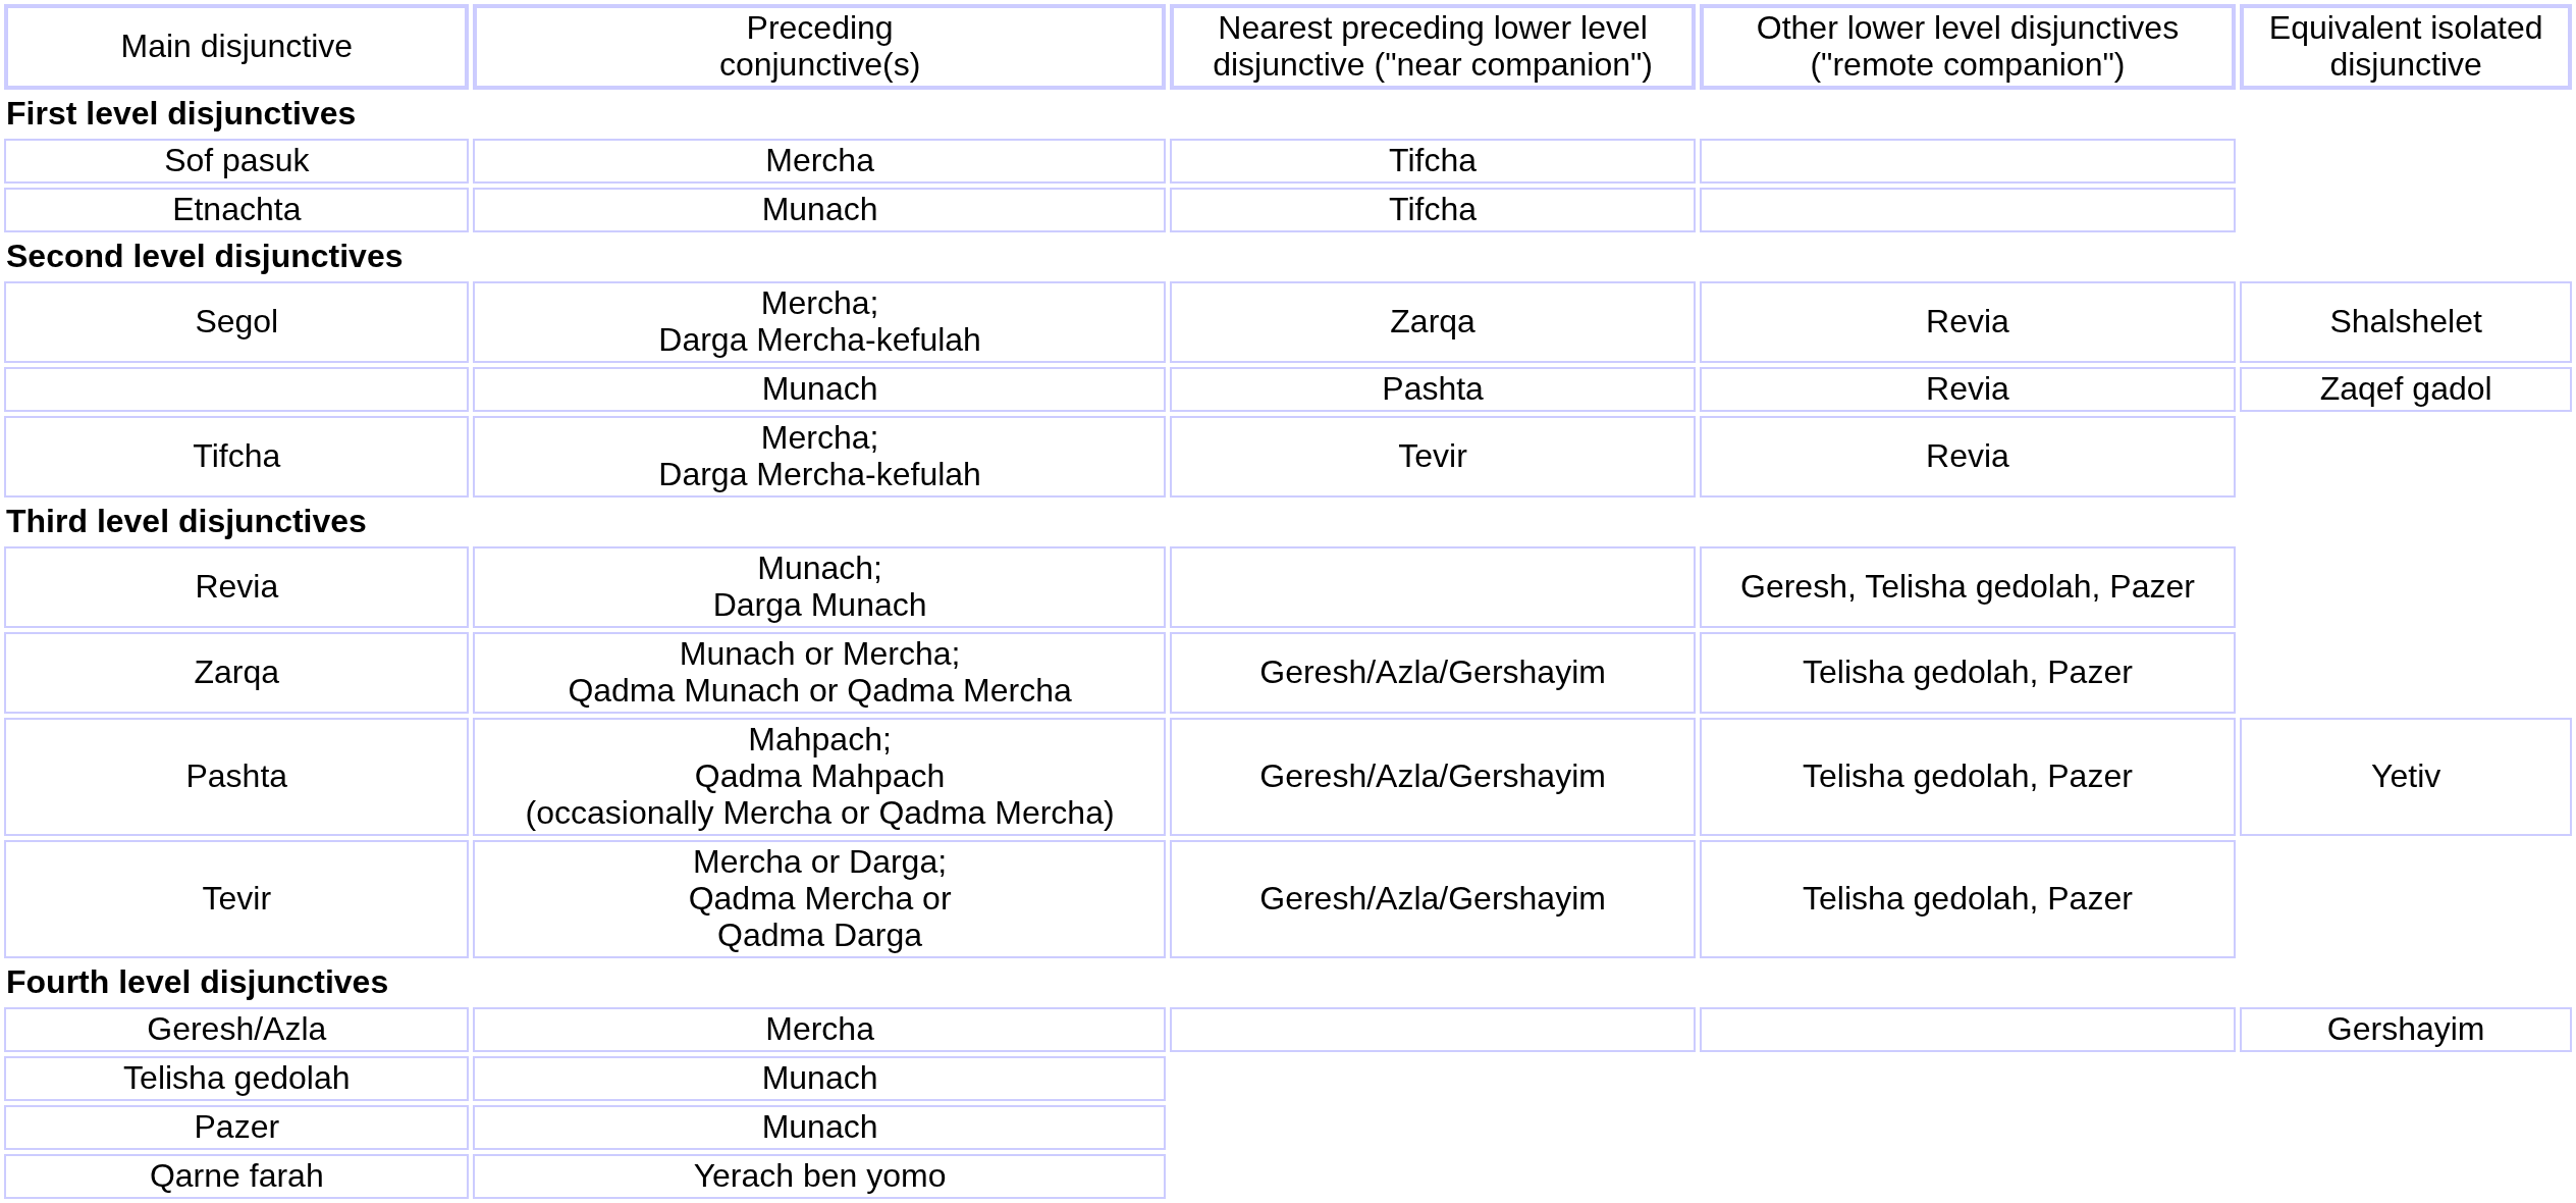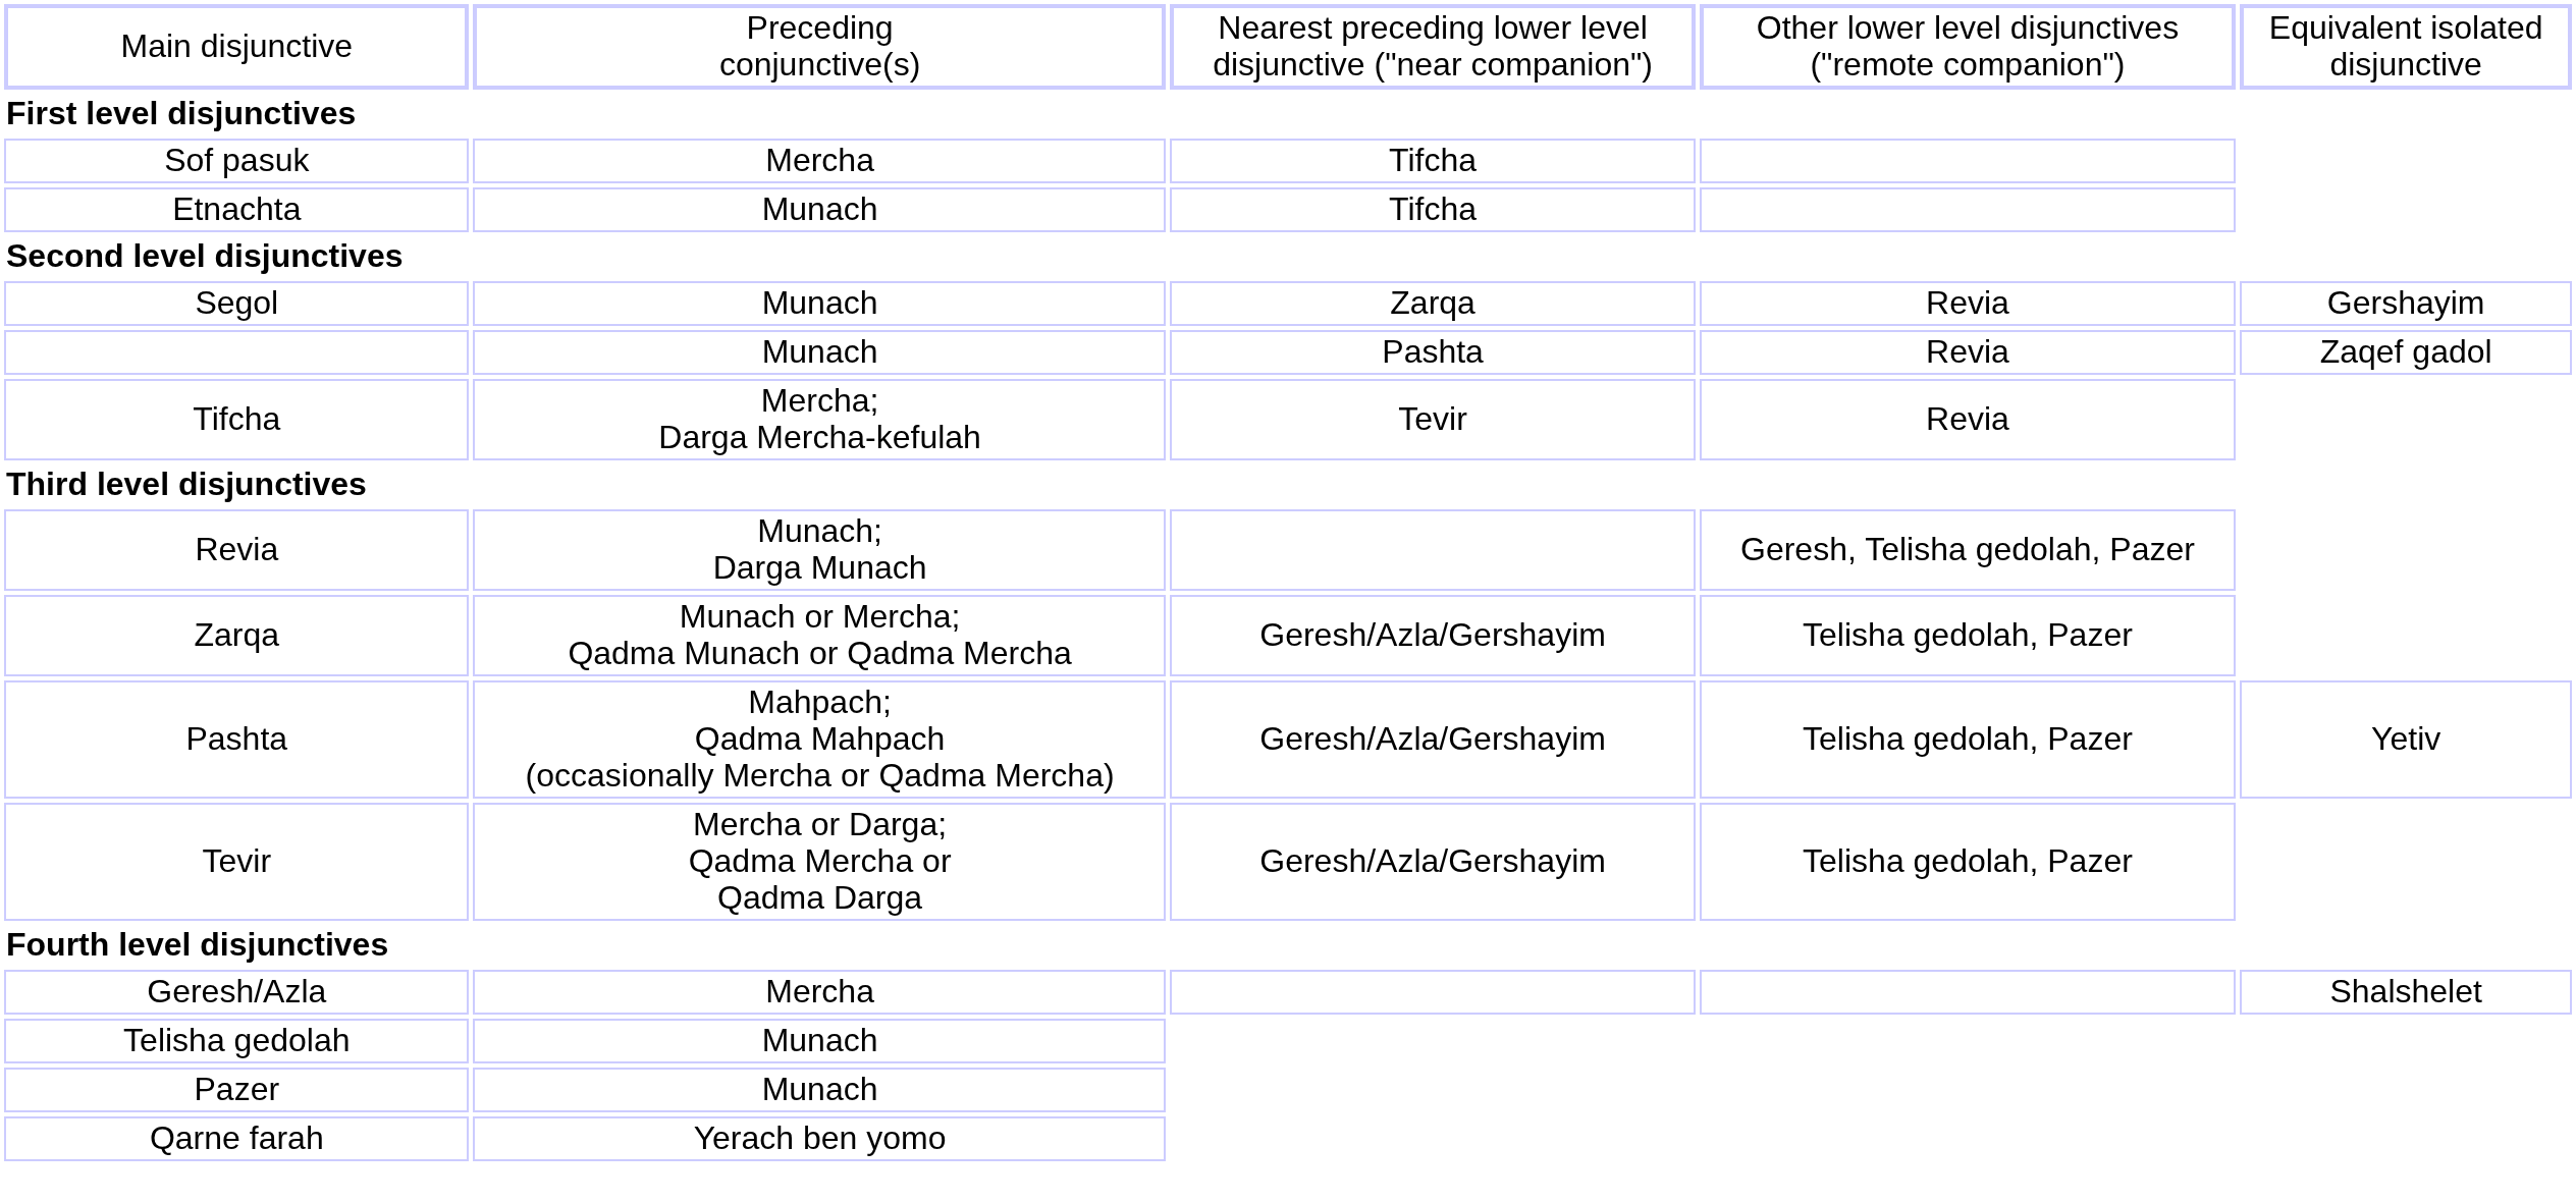Segol | column 2: Mercha; Darga Mercha-kefulah -> Munach
Segol | column 5: Shalshelet -> Gershayim
Geresh/Azla | column 5: Gershayim -> Shalshelet
